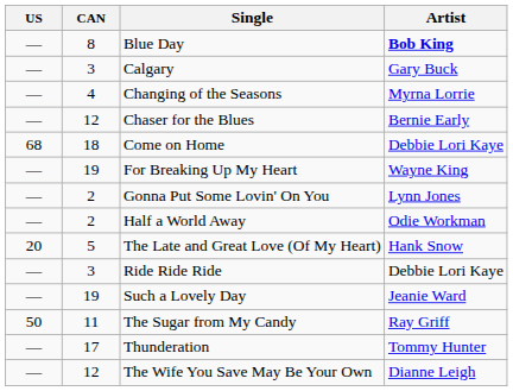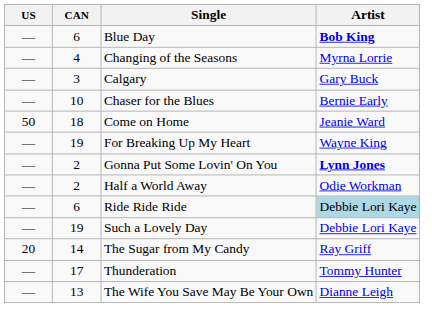Blue Day | CAN: 8 -> 6
rows swapped: Calgary <-> Changing of the Seasons
Chaser for the Blues | CAN: 12 -> 10
Come on Home | US: 68 -> 50
Come on Home | Artist: Debbie Lori Kaye -> Jeanie Ward
Gonna Put Some Lovin' On You | Artist: normal -> bold
- row: 20 | 5 | The Late and Great Love (Of My Heart) | Hank Snow
Ride Ride Ride | CAN: 3 -> 6
Ride Ride Ride | Artist: no background -> lightblue background
Such a Lovely Day | Artist: Jeanie Ward -> Debbie Lori Kaye
The Sugar from My Candy | US: 50 -> 20
The Sugar from My Candy | CAN: 11 -> 14
The Wife You Save May Be Your Own | CAN: 12 -> 13
